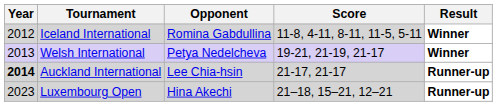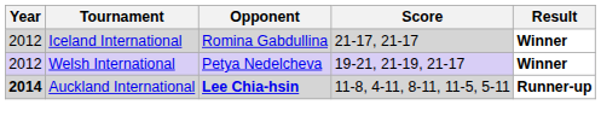Iceland International | Score: 11-8, 4-11, 8-11, 11-5, 5-11 -> 21-17, 21-17
Welsh International | Year: 2013 -> 2012
Auckland International | Opponent: normal -> bold
Auckland International | Score: 21-17, 21-17 -> 11-8, 4-11, 8-11, 11-5, 5-11
- row: 2023 | Luxembourg Open | Hina Akechi | 21–18, 15–21, 12–21 | Runner-up
